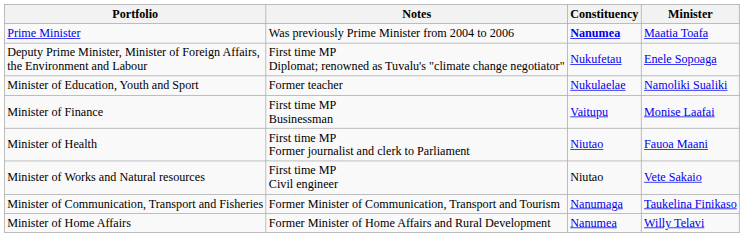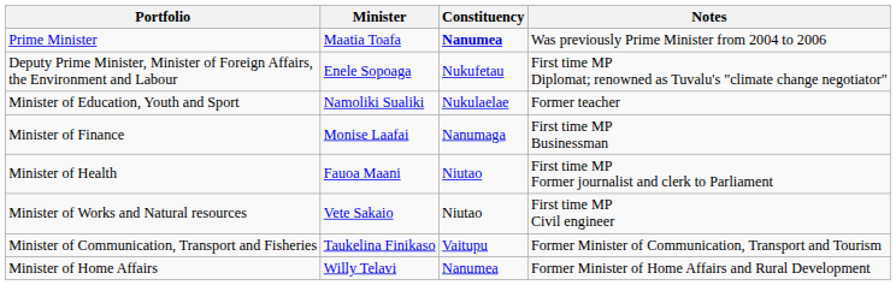columns swapped: Minister <-> Notes
Minister of Finance | Constituency: Vaitupu -> Nanumaga
Minister of Communication, Transport and Fisheries | Constituency: Nanumaga -> Vaitupu
